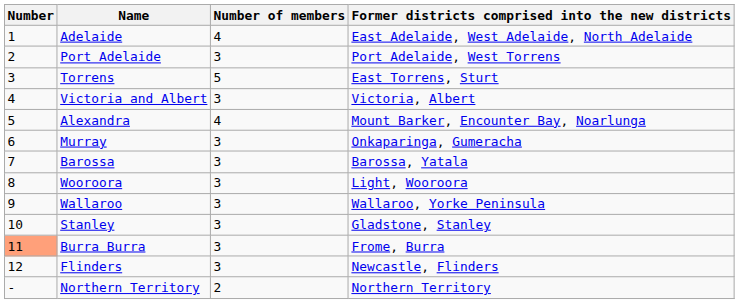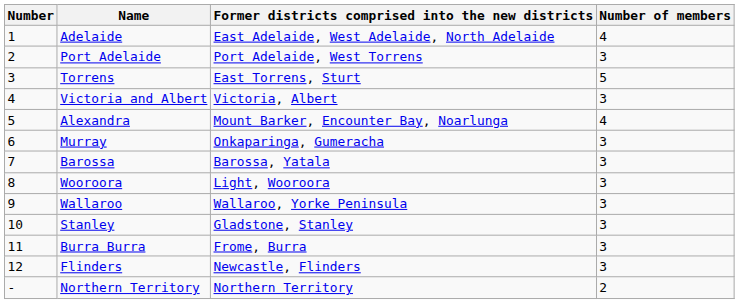columns swapped: Number of members <-> Former districts comprised into the new districts
Burra Burra | Number: lightsalmon background -> no background
